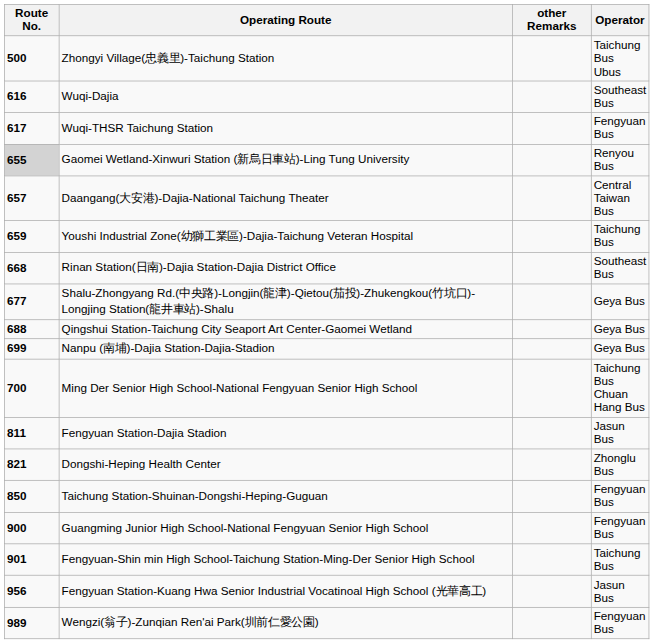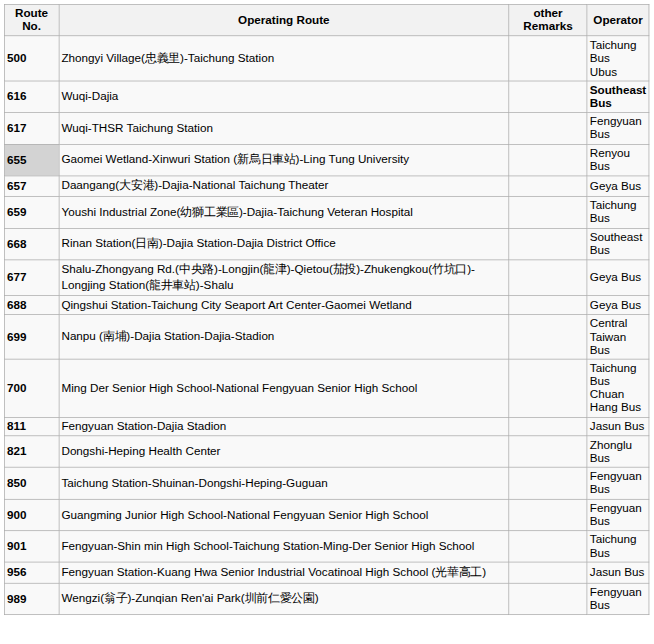Wuqi-Dajia | Operator: normal -> bold
Daangang(大安港)-Dajia-National Taichung Theater | Operator: Central Taiwan Bus -> Geya Bus
Nanpu (南埔)-Dajia Station-Dajia-Stadion | Operator: Geya Bus -> Central Taiwan Bus
